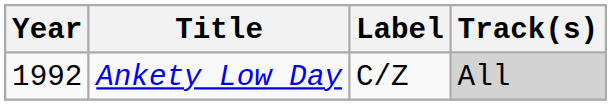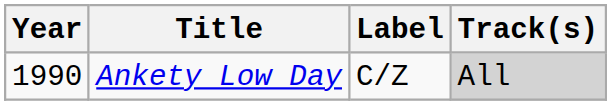Ankety Low Day | Year: 1992 -> 1990
